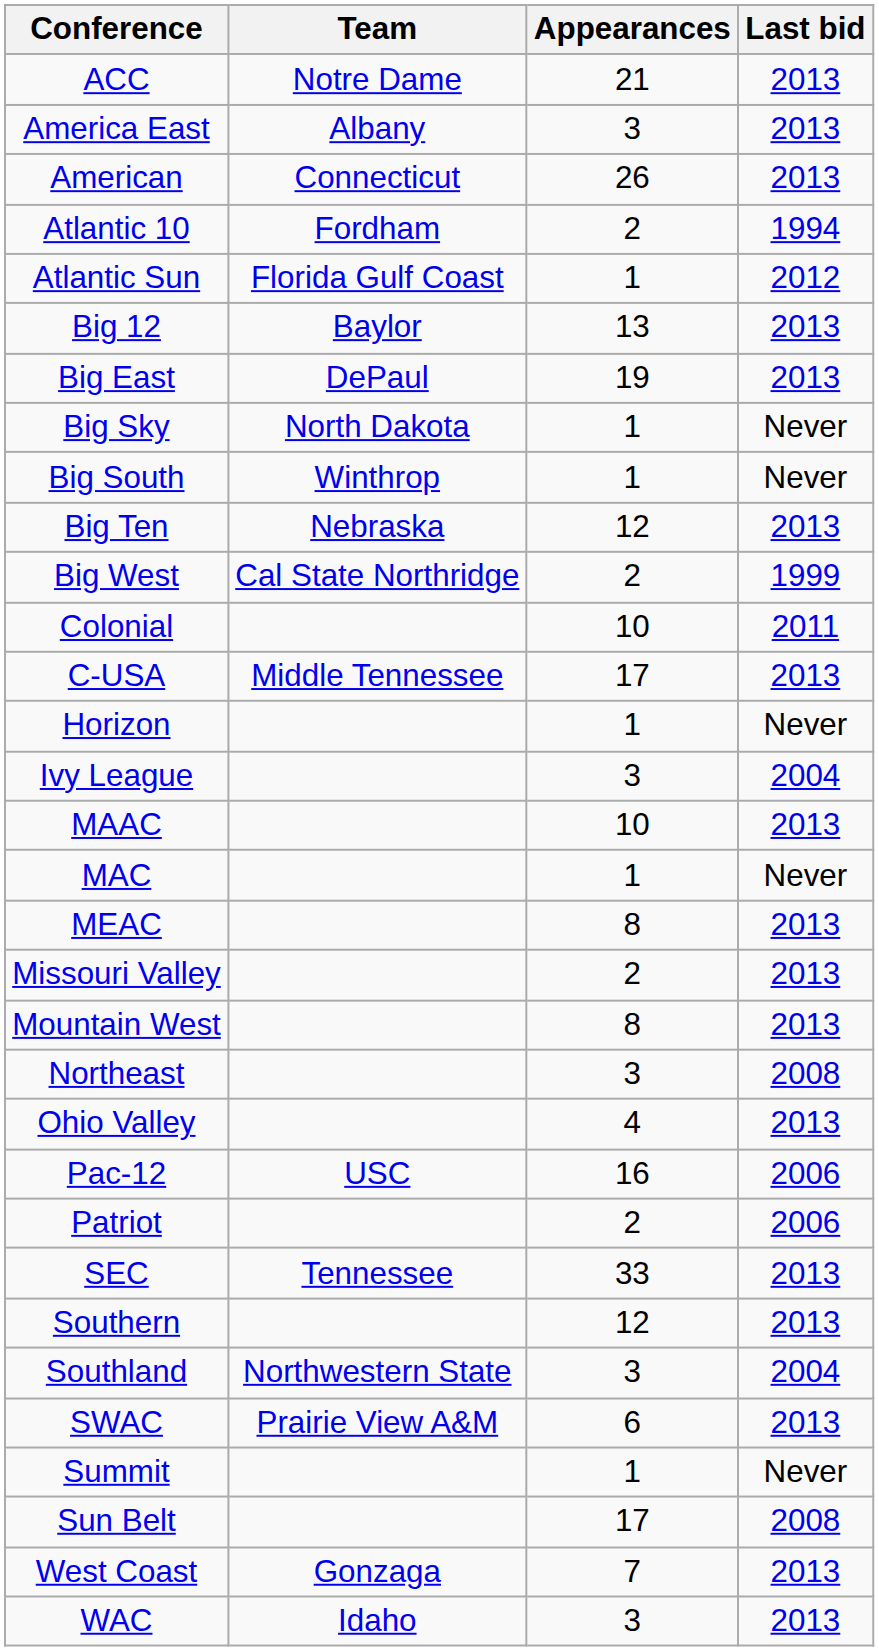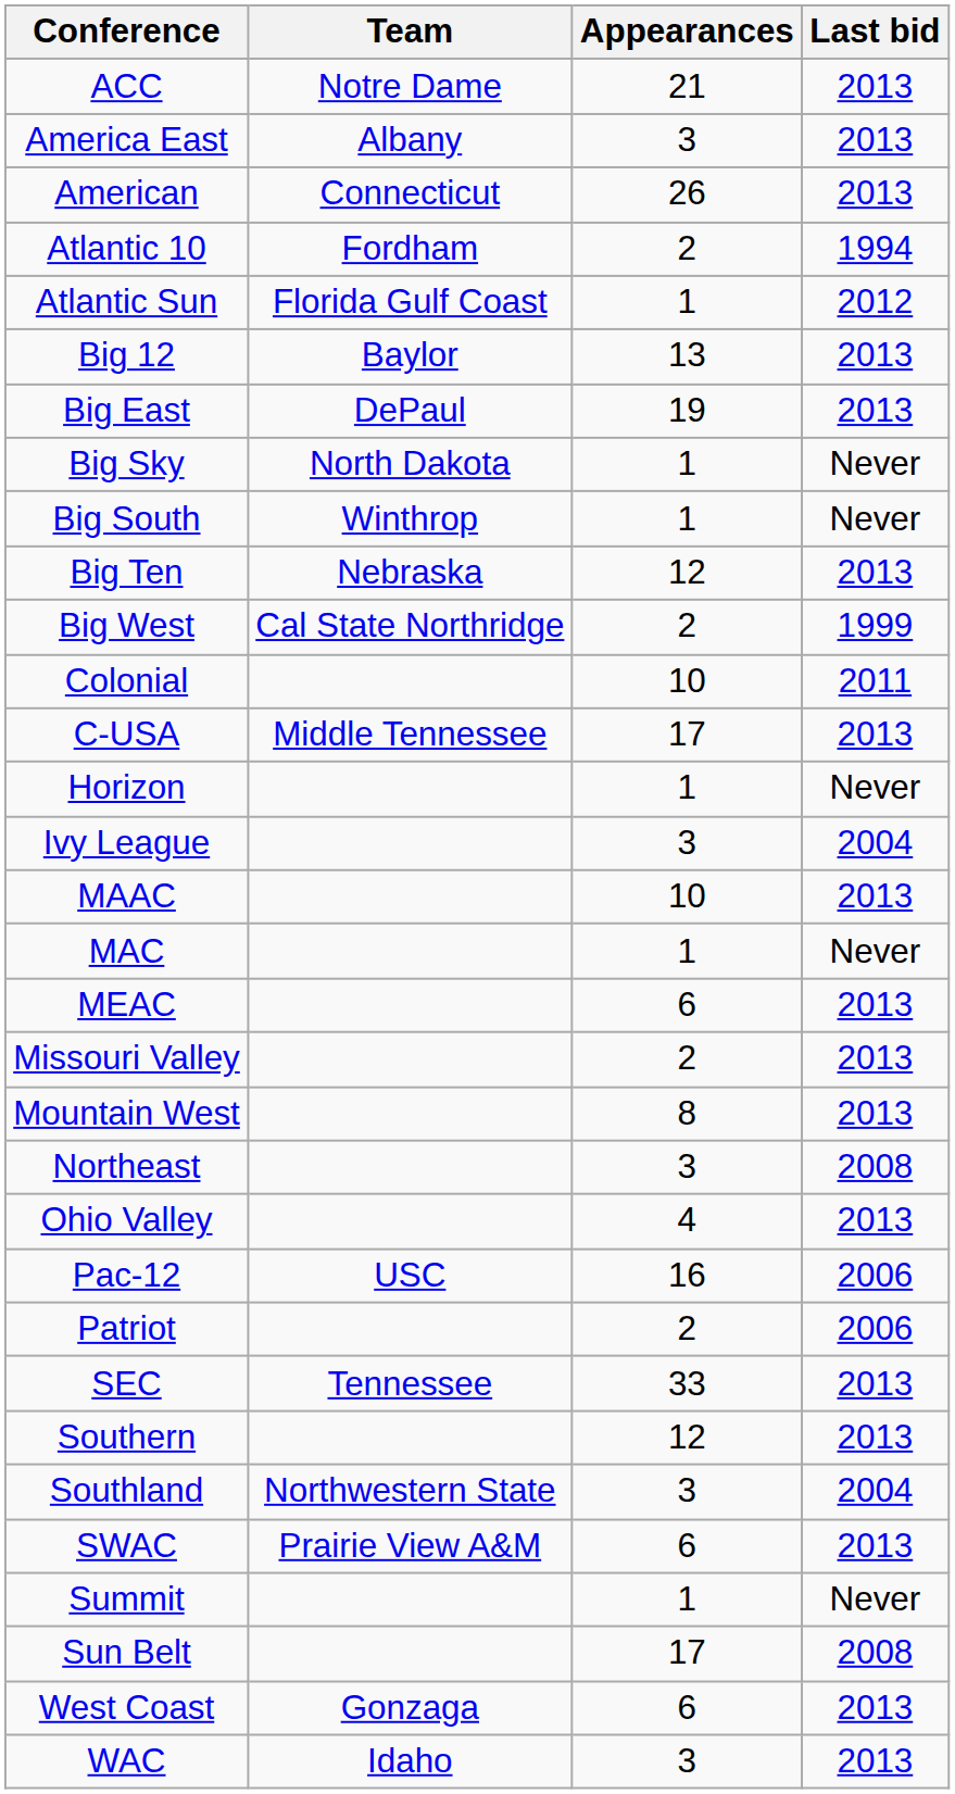MEAC | Appearances: 8 -> 6
West Coast | Appearances: 7 -> 6
